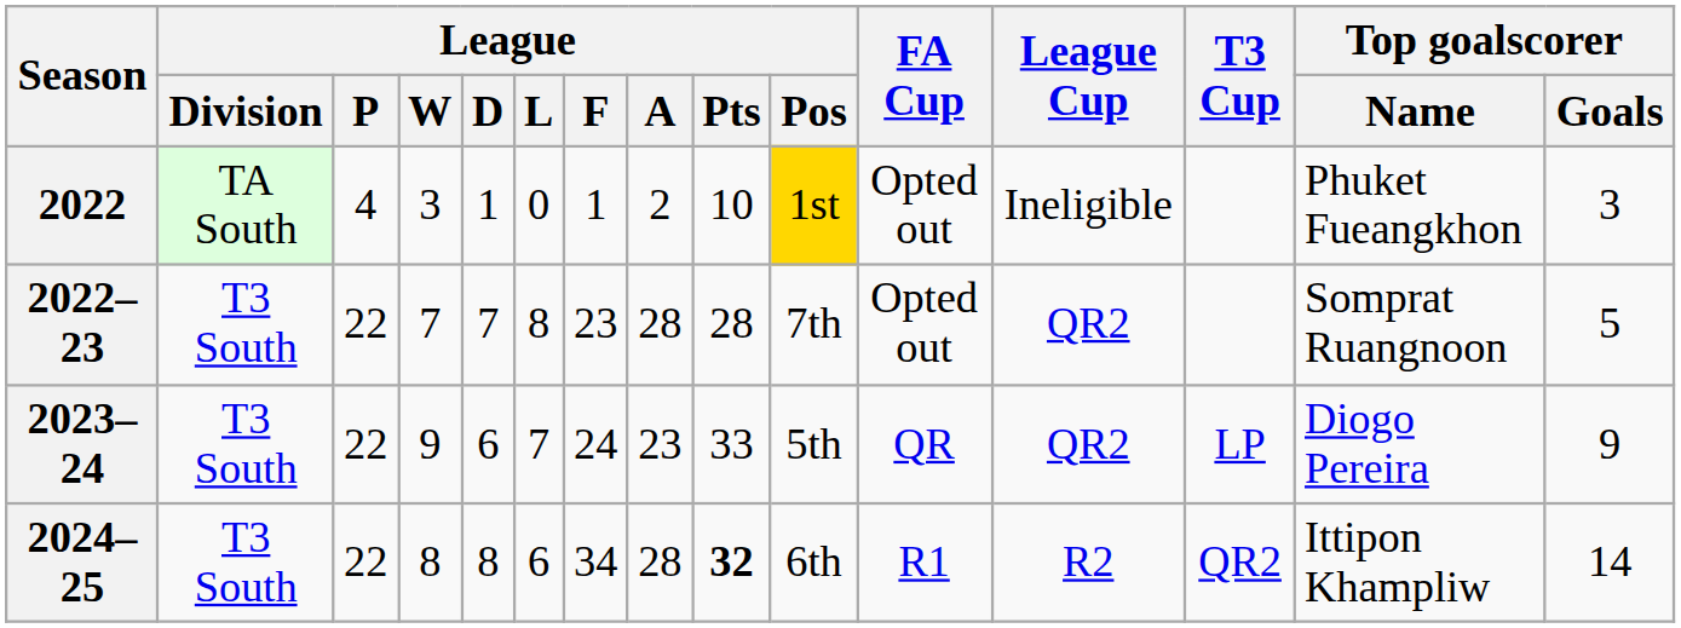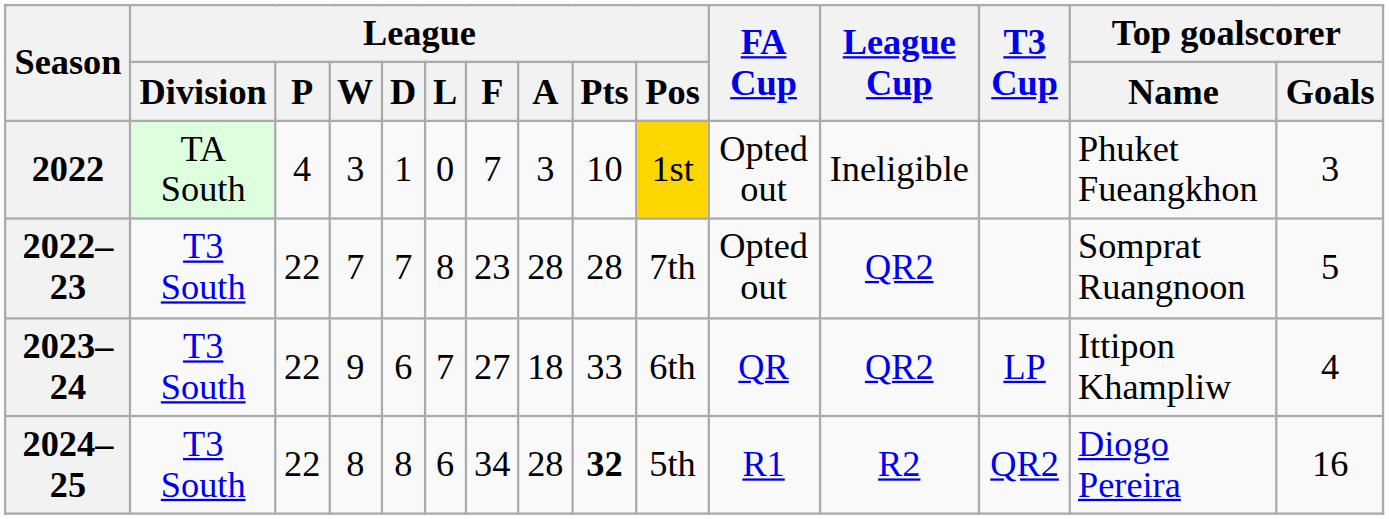2022 | League / F: 1 -> 7
2022 | League / A: 2 -> 3
2023–24 | League / F: 24 -> 27
2023–24 | League / A: 23 -> 18
2023–24 | League / Pos: 5th -> 6th
2023–24 | Top goalscorer / Name: Diogo Pereira -> Ittipon Khampliw
2023–24 | Top goalscorer / Goals: 9 -> 4
2024–25 | League / Pos: 6th -> 5th
2024–25 | Top goalscorer / Name: Ittipon Khampliw -> Diogo Pereira
2024–25 | Top goalscorer / Goals: 14 -> 16
